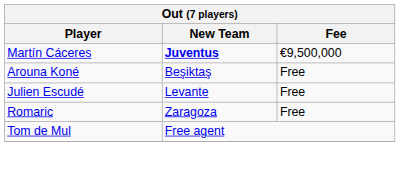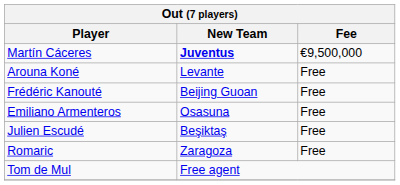Arouna Koné | New Team: Beşiktaş -> Levante
+ row: Frédéric Kanouté | Beijing Guoan | Free
+ row: Emiliano Armenteros | Osasuna | Free
Julien Escudé | New Team: Levante -> Beşiktaş
